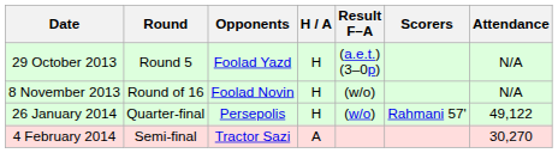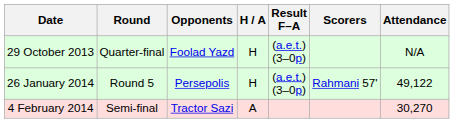29 October 2013 | Round: Round 5 -> Quarter-final
- row: 8 November 2013 | Round of 16 | Foolad Novin | H | (w/o) | N/A
26 January 2014 | Round: Quarter-final -> Round 5
26 January 2014 | Result F–A: (w/o) -> (a.e.t.) (3–0p)
